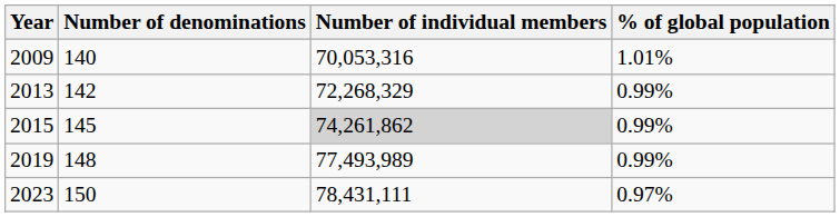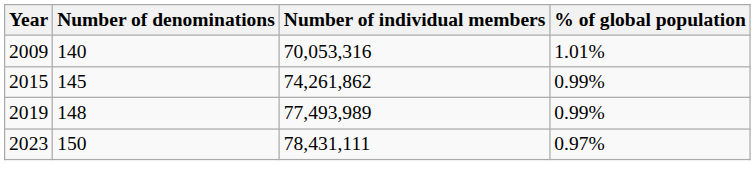- row: 2013 | 142 | 72,268,329 | 0.99%
2015 | Number of individual members: lightgrey background -> no background
